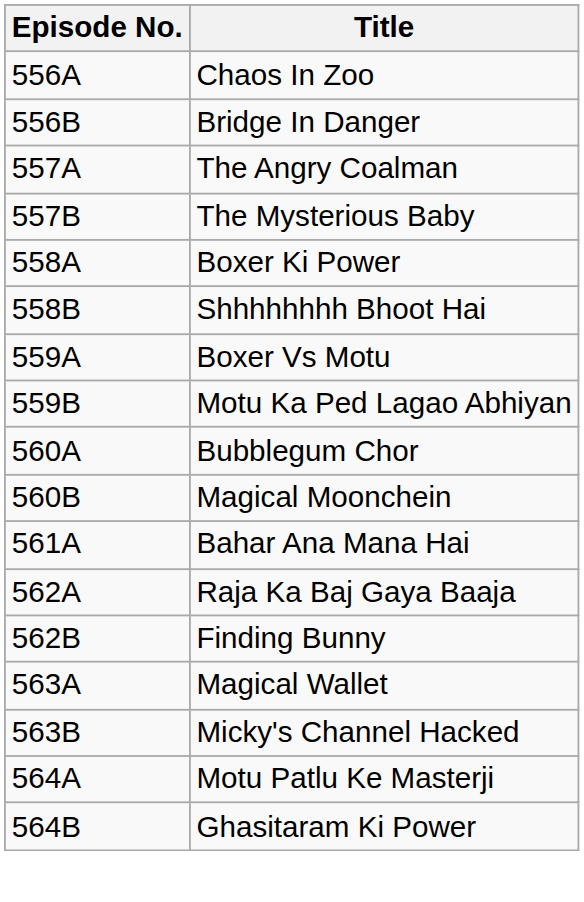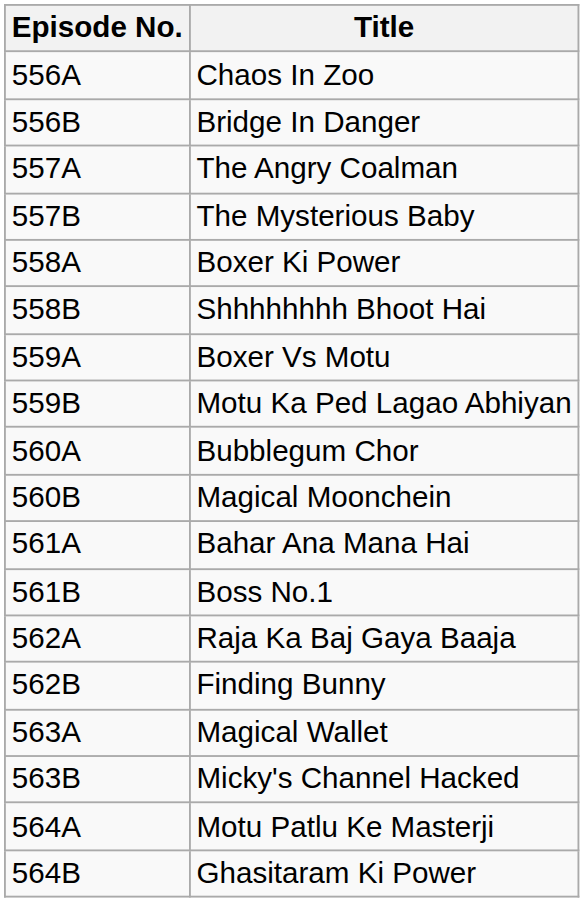+ row: 561B | Boss No.1
